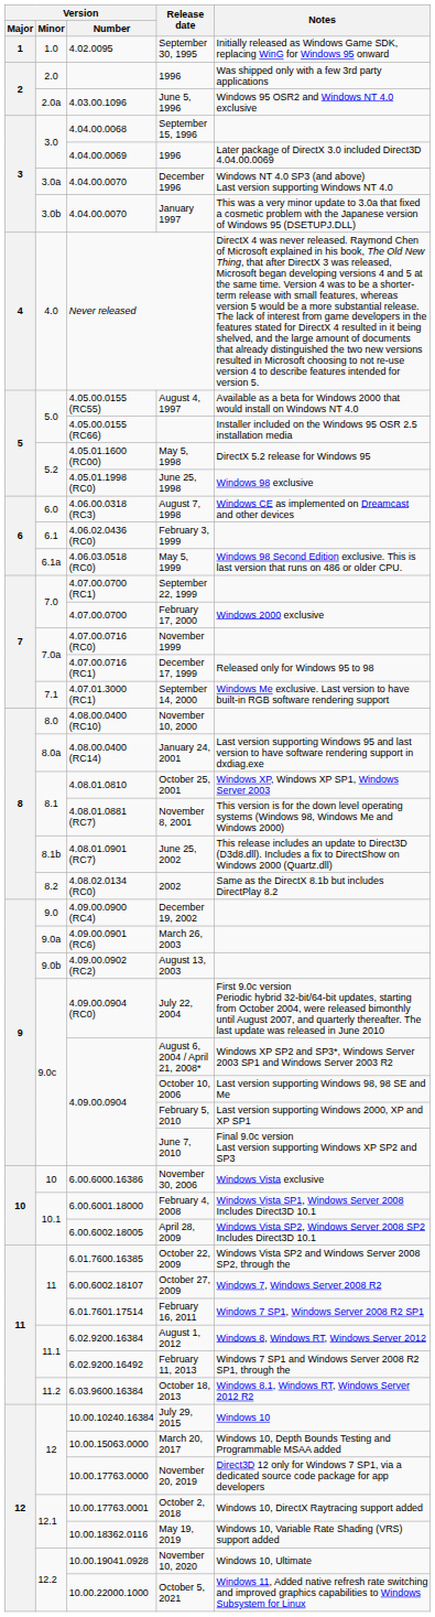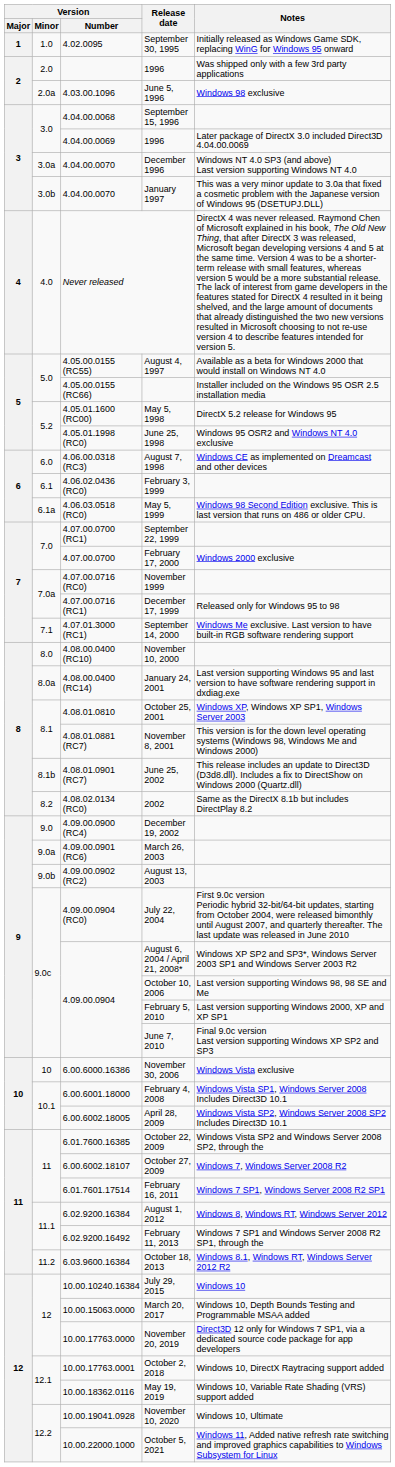June 5, 1996 | Notes: Windows 95 OSR2 and Windows NT 4.0 exclusive -> Windows 98 exclusive
June 25, 1998 | Notes: Windows 98 exclusive -> Windows 95 OSR2 and Windows NT 4.0 exclusive
